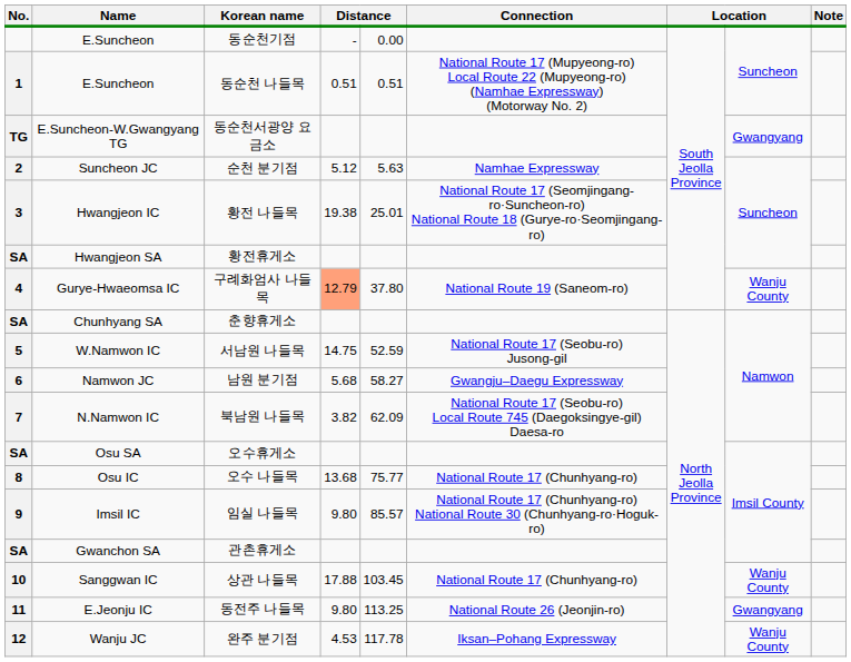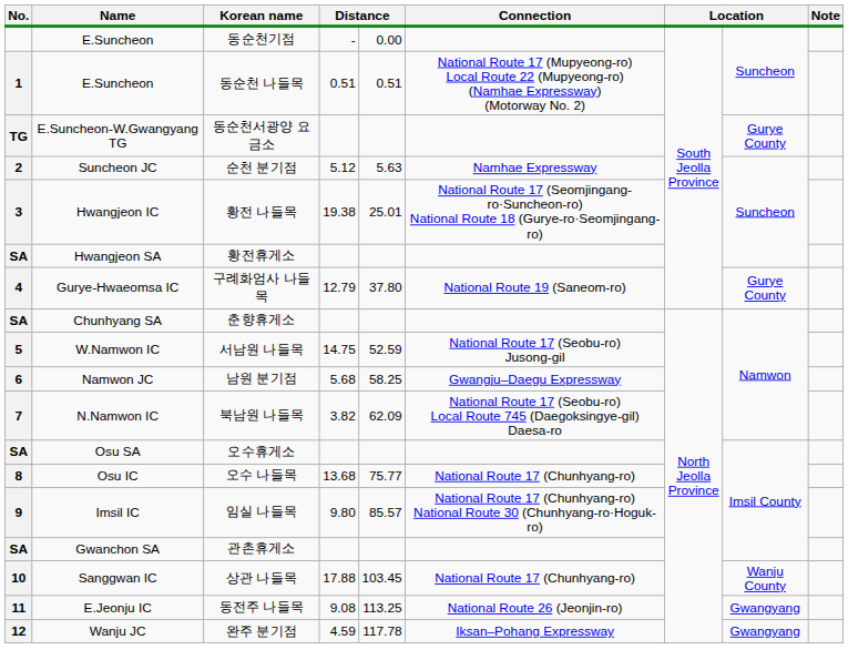동순천서광양 요금소 | column 8: Gwangyang -> Gurye County
구례화엄사 나들목 | column 4: lightsalmon background -> no background
구례화엄사 나들목 | column 8: Wanju County -> Gurye County
남원 분기점 | column 5: 58.27 -> 58.25
동전주 나들목 | column 4: 9.80 -> 9.08
완주 분기점 | column 4: 4.53 -> 4.59
완주 분기점 | column 8: Wanju County -> Gwangyang
